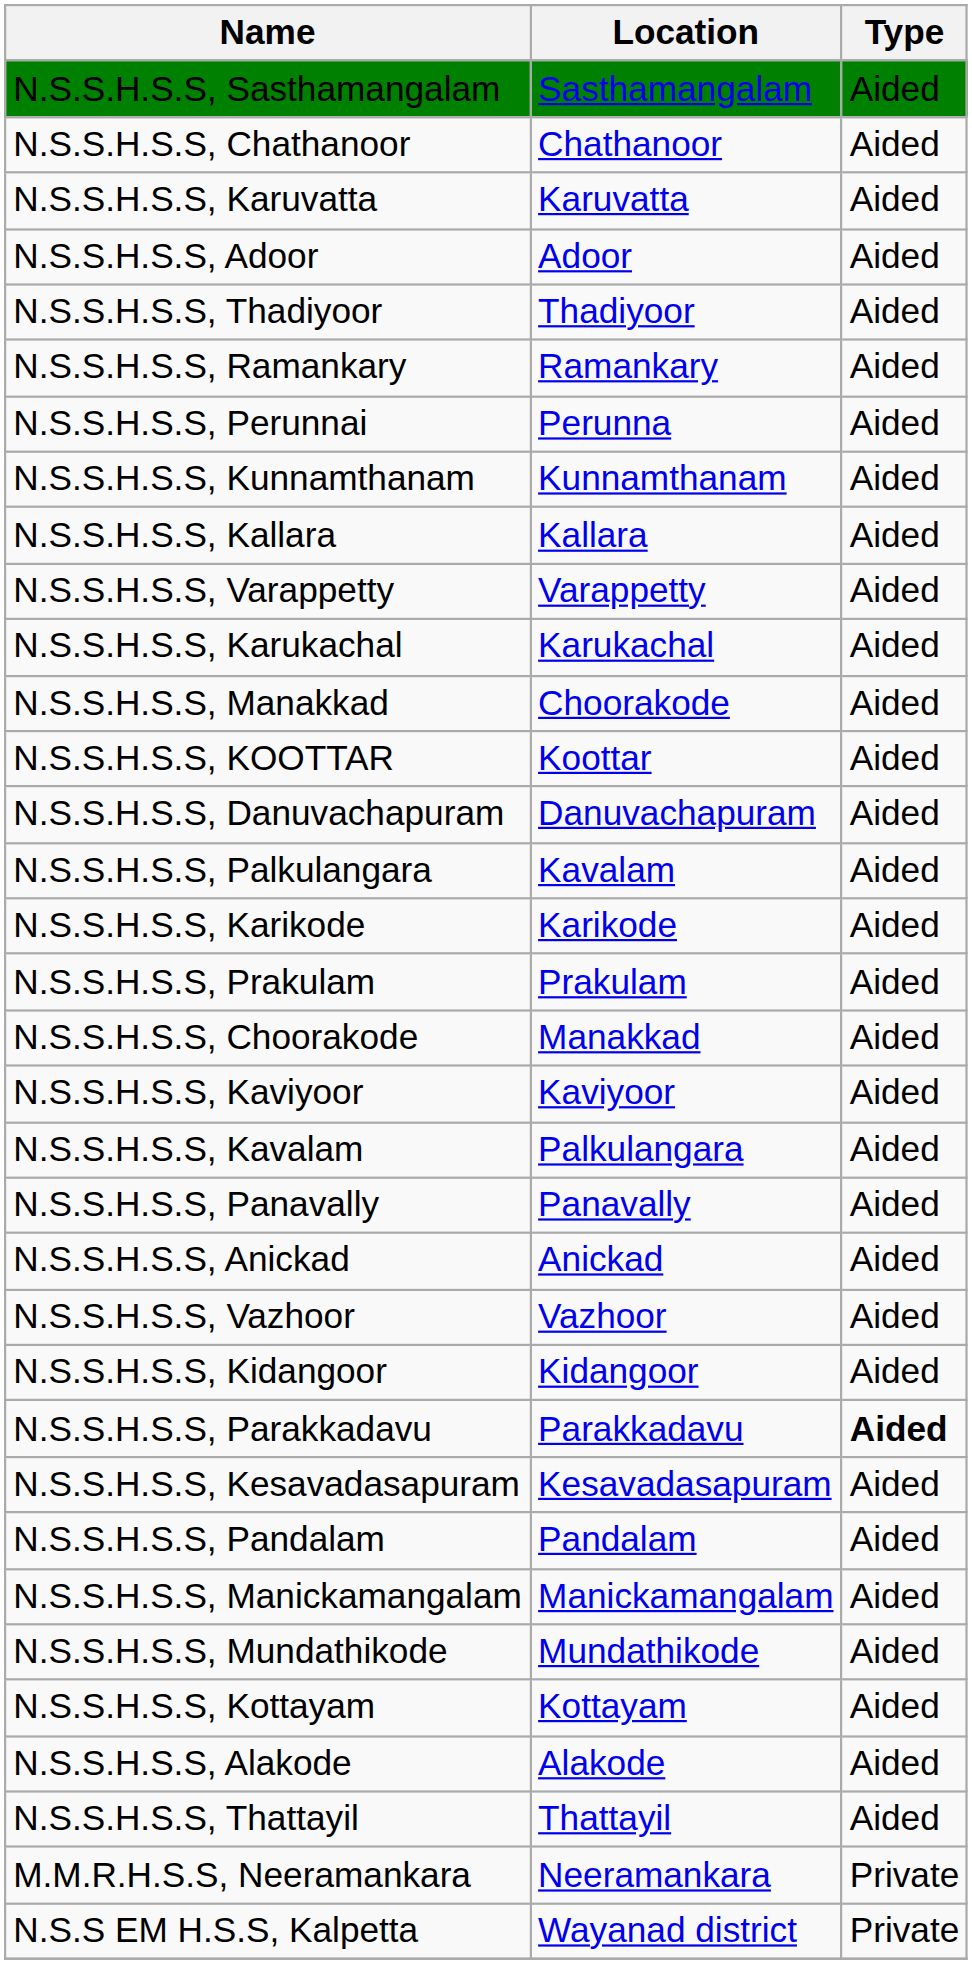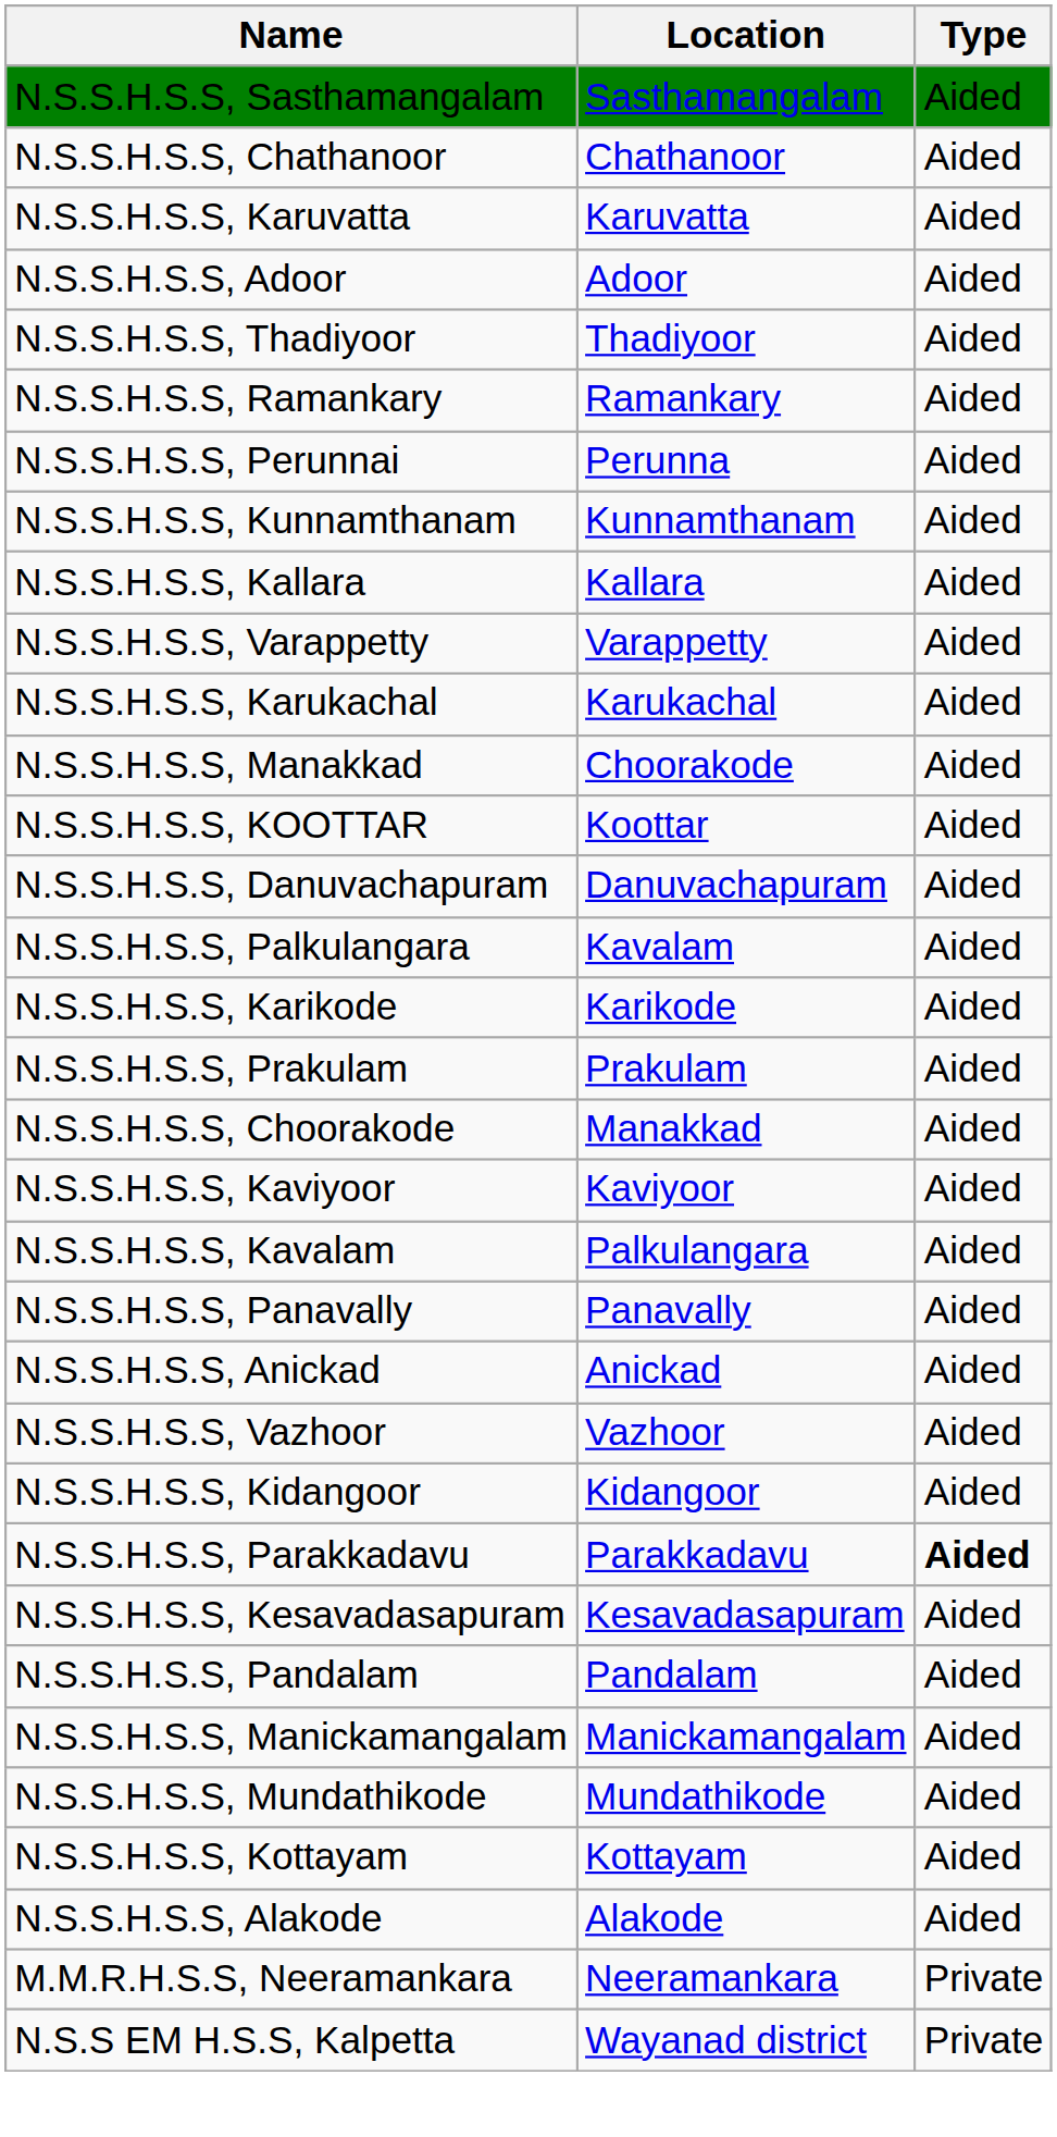- row: N.S.S.H.S.S, Thattayil | Thattayil | Aided
